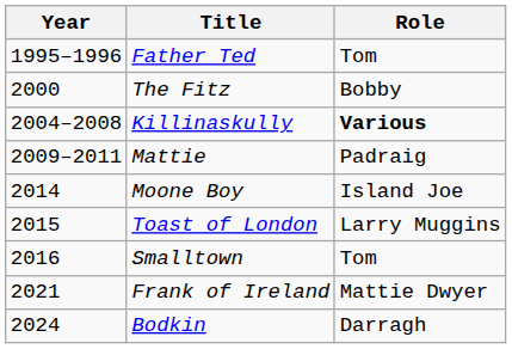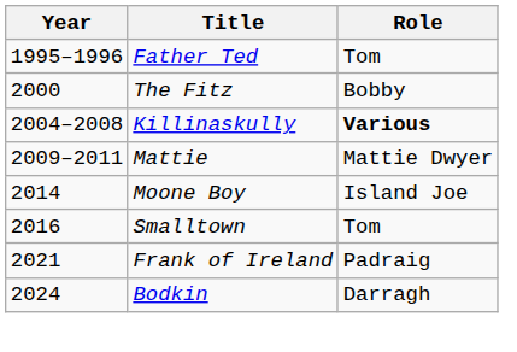Mattie | Role: Padraig -> Mattie Dwyer
- row: 2015 | Toast of London | Larry Muggins
Frank of Ireland | Role: Mattie Dwyer -> Padraig
